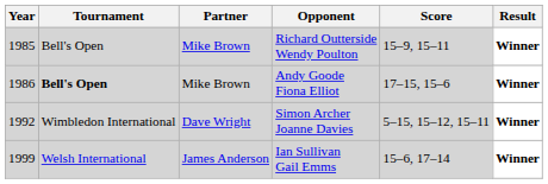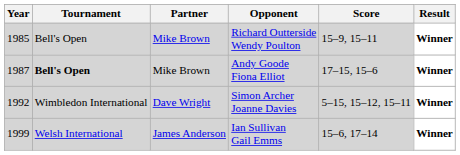Andy Goode Fiona Elliot | Year: 1986 -> 1987
